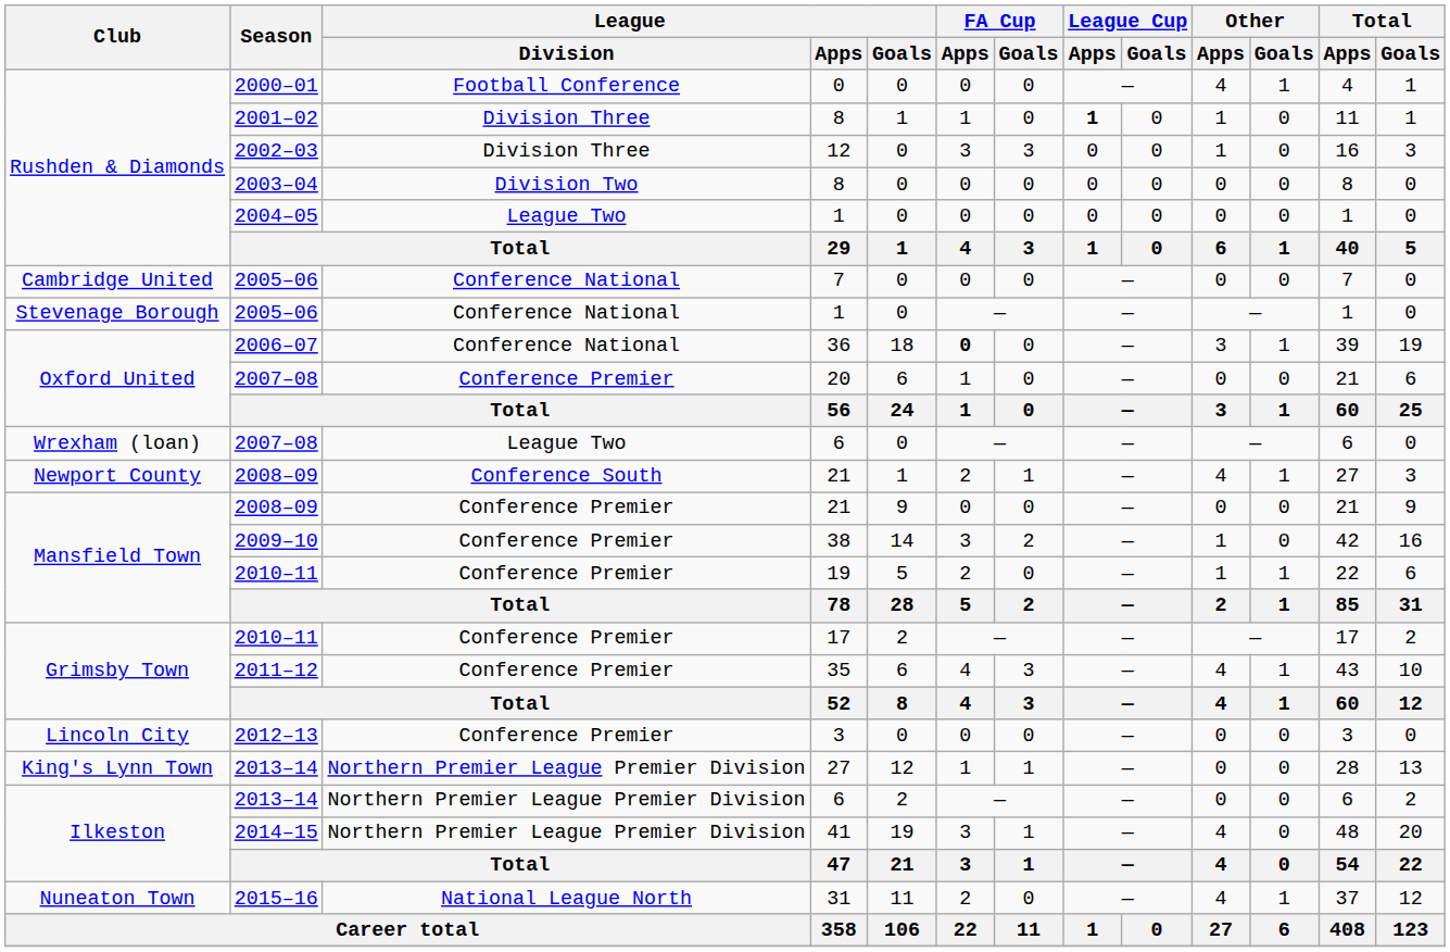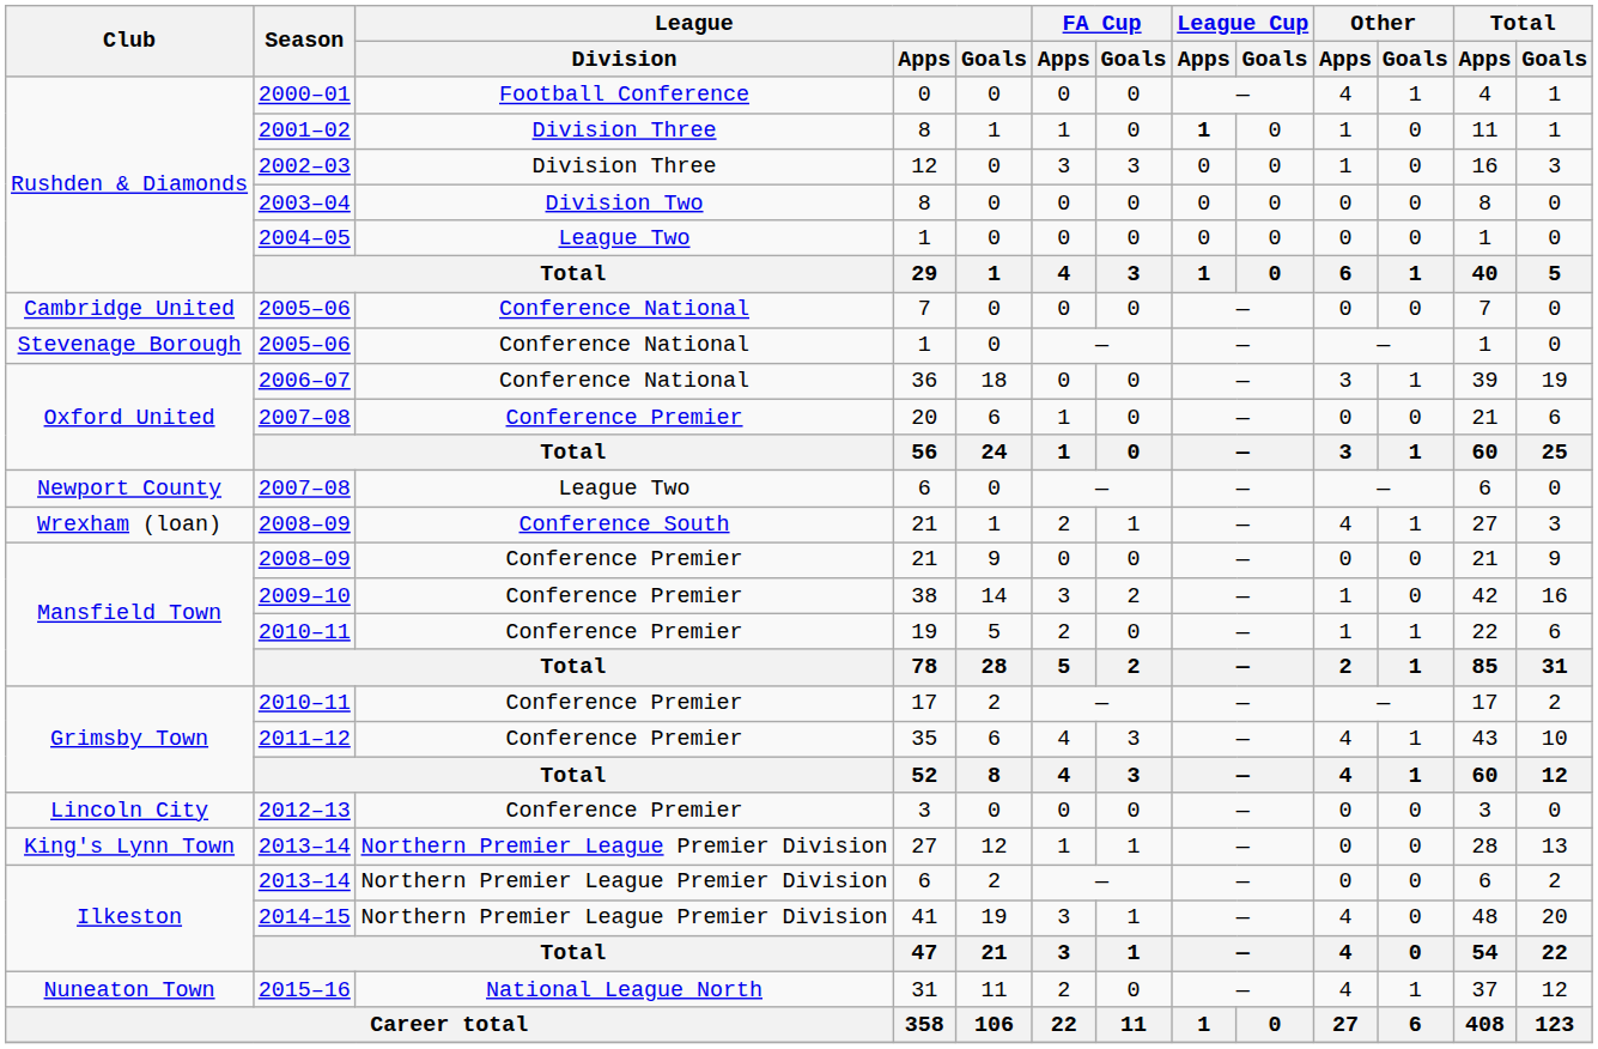36 | FA Cup / Apps: bold -> normal
League Two / 6 | Club: Wrexham (loan) -> Newport County
Conference South / 21 | Club: Newport County -> Wrexham (loan)
